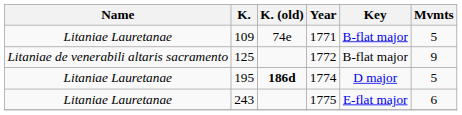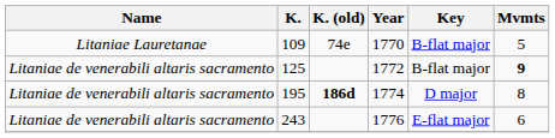109 | Year: 1771 -> 1770
125 | Mvmts: normal -> bold
195 | Name: Litaniae Lauretanae -> Litaniae de venerabili altaris sacramento
195 | Mvmts: 5 -> 8
243 | Name: Litaniae Lauretanae -> Litaniae de venerabili altaris sacramento
243 | Year: 1775 -> 1776
